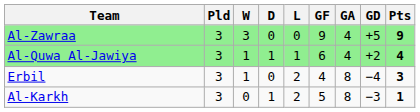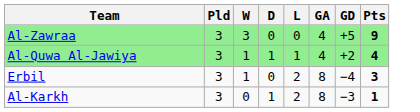- column: GF | 9 | 6 | 4 | 5
